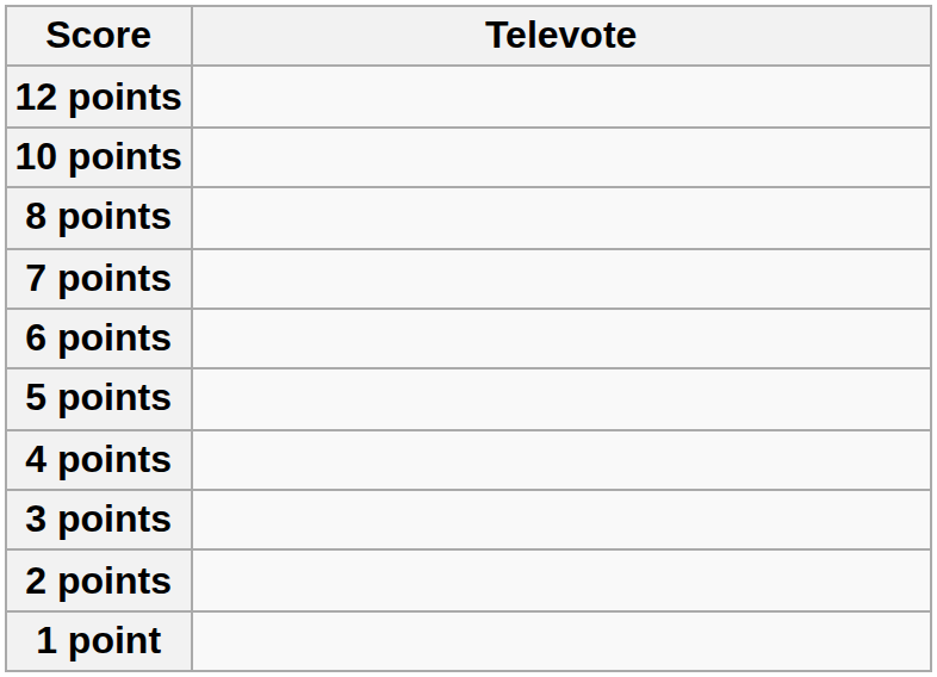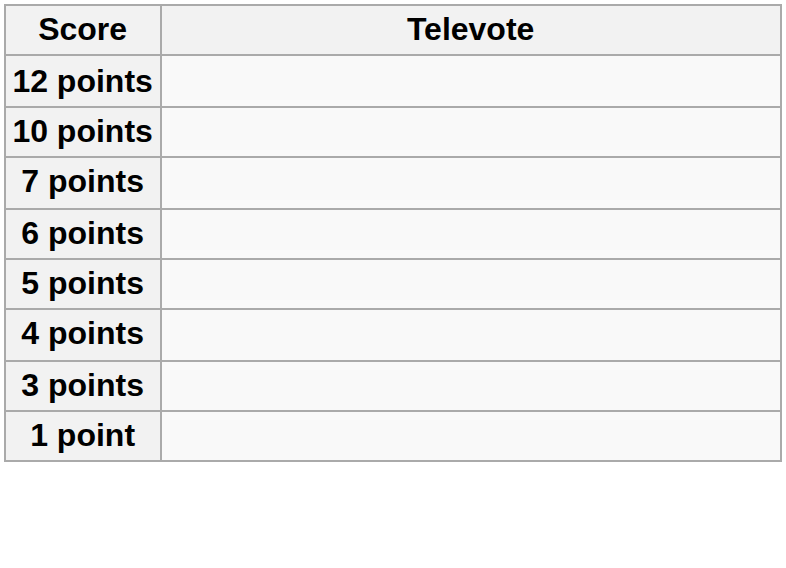- row: 8 points
- row: 2 points
